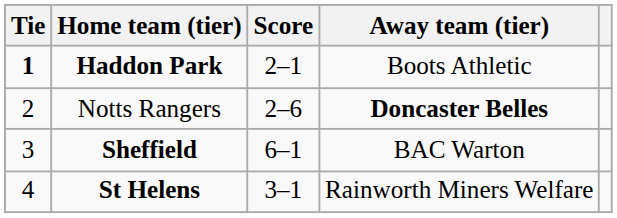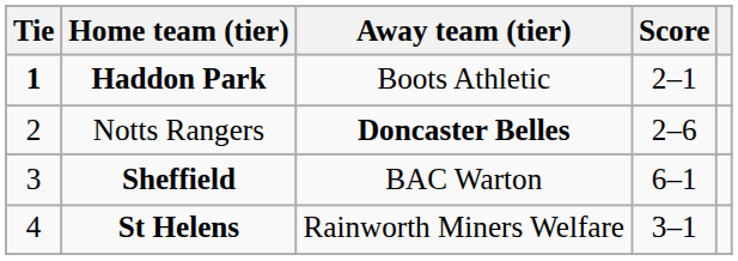columns swapped: Score <-> Away team (tier)
